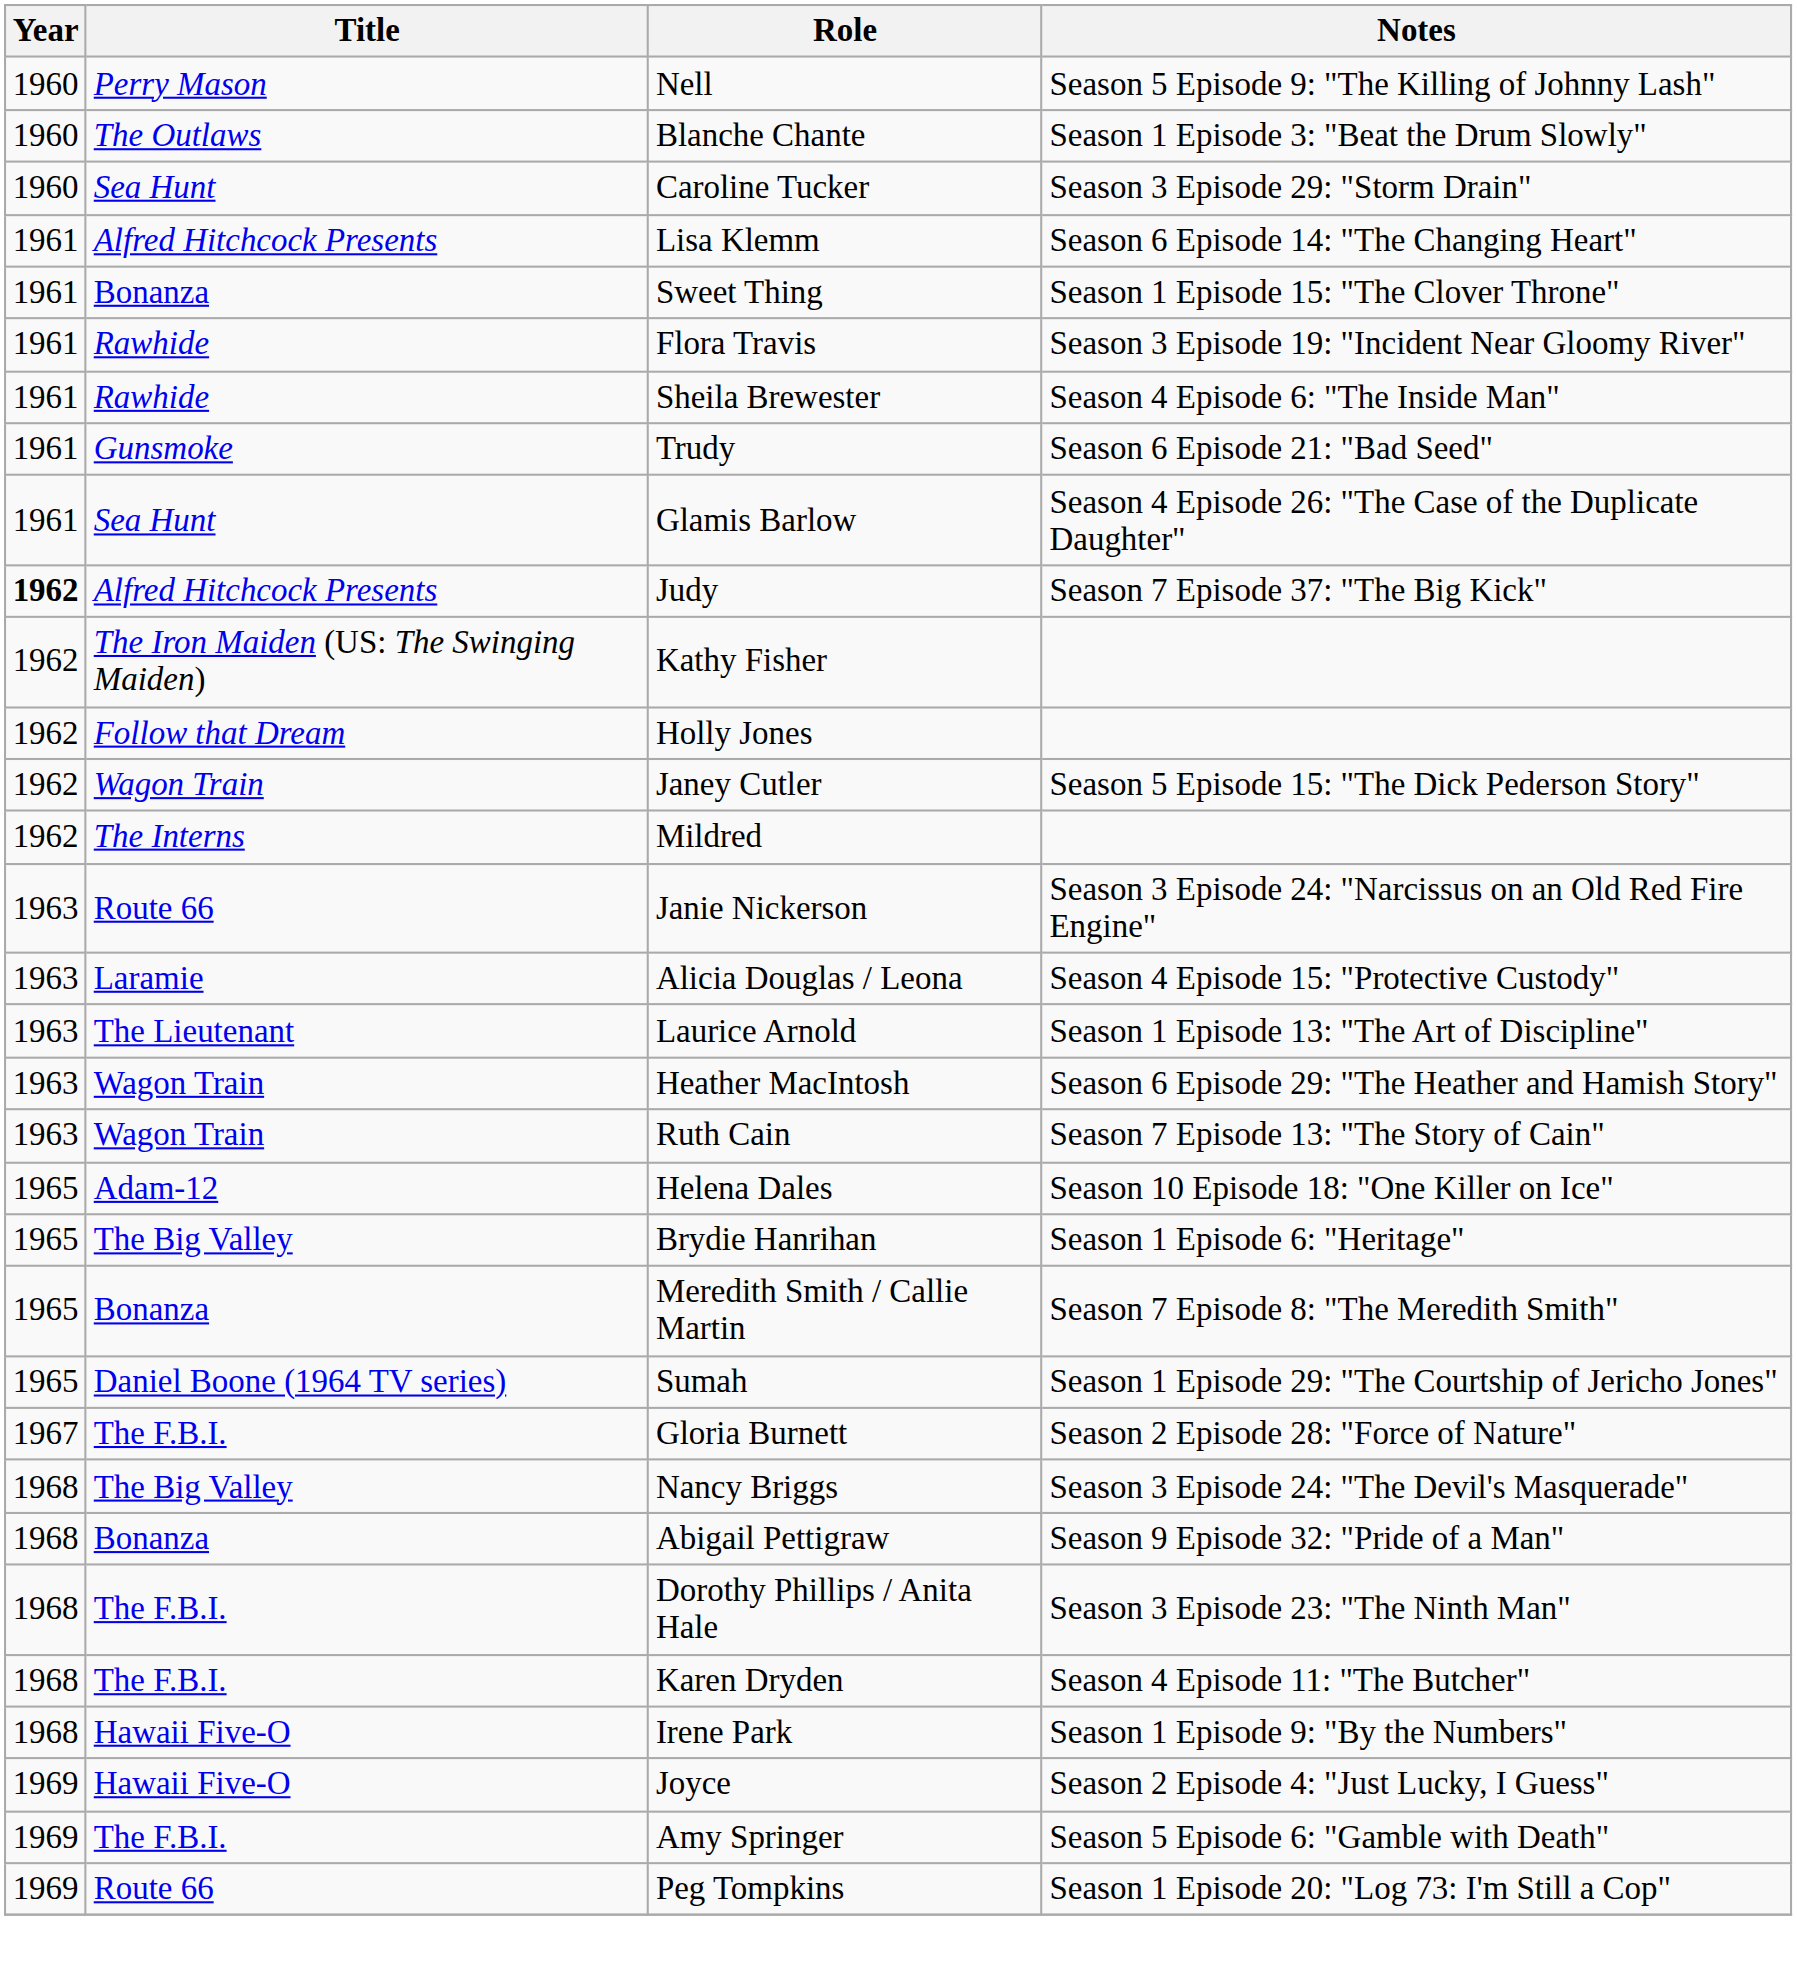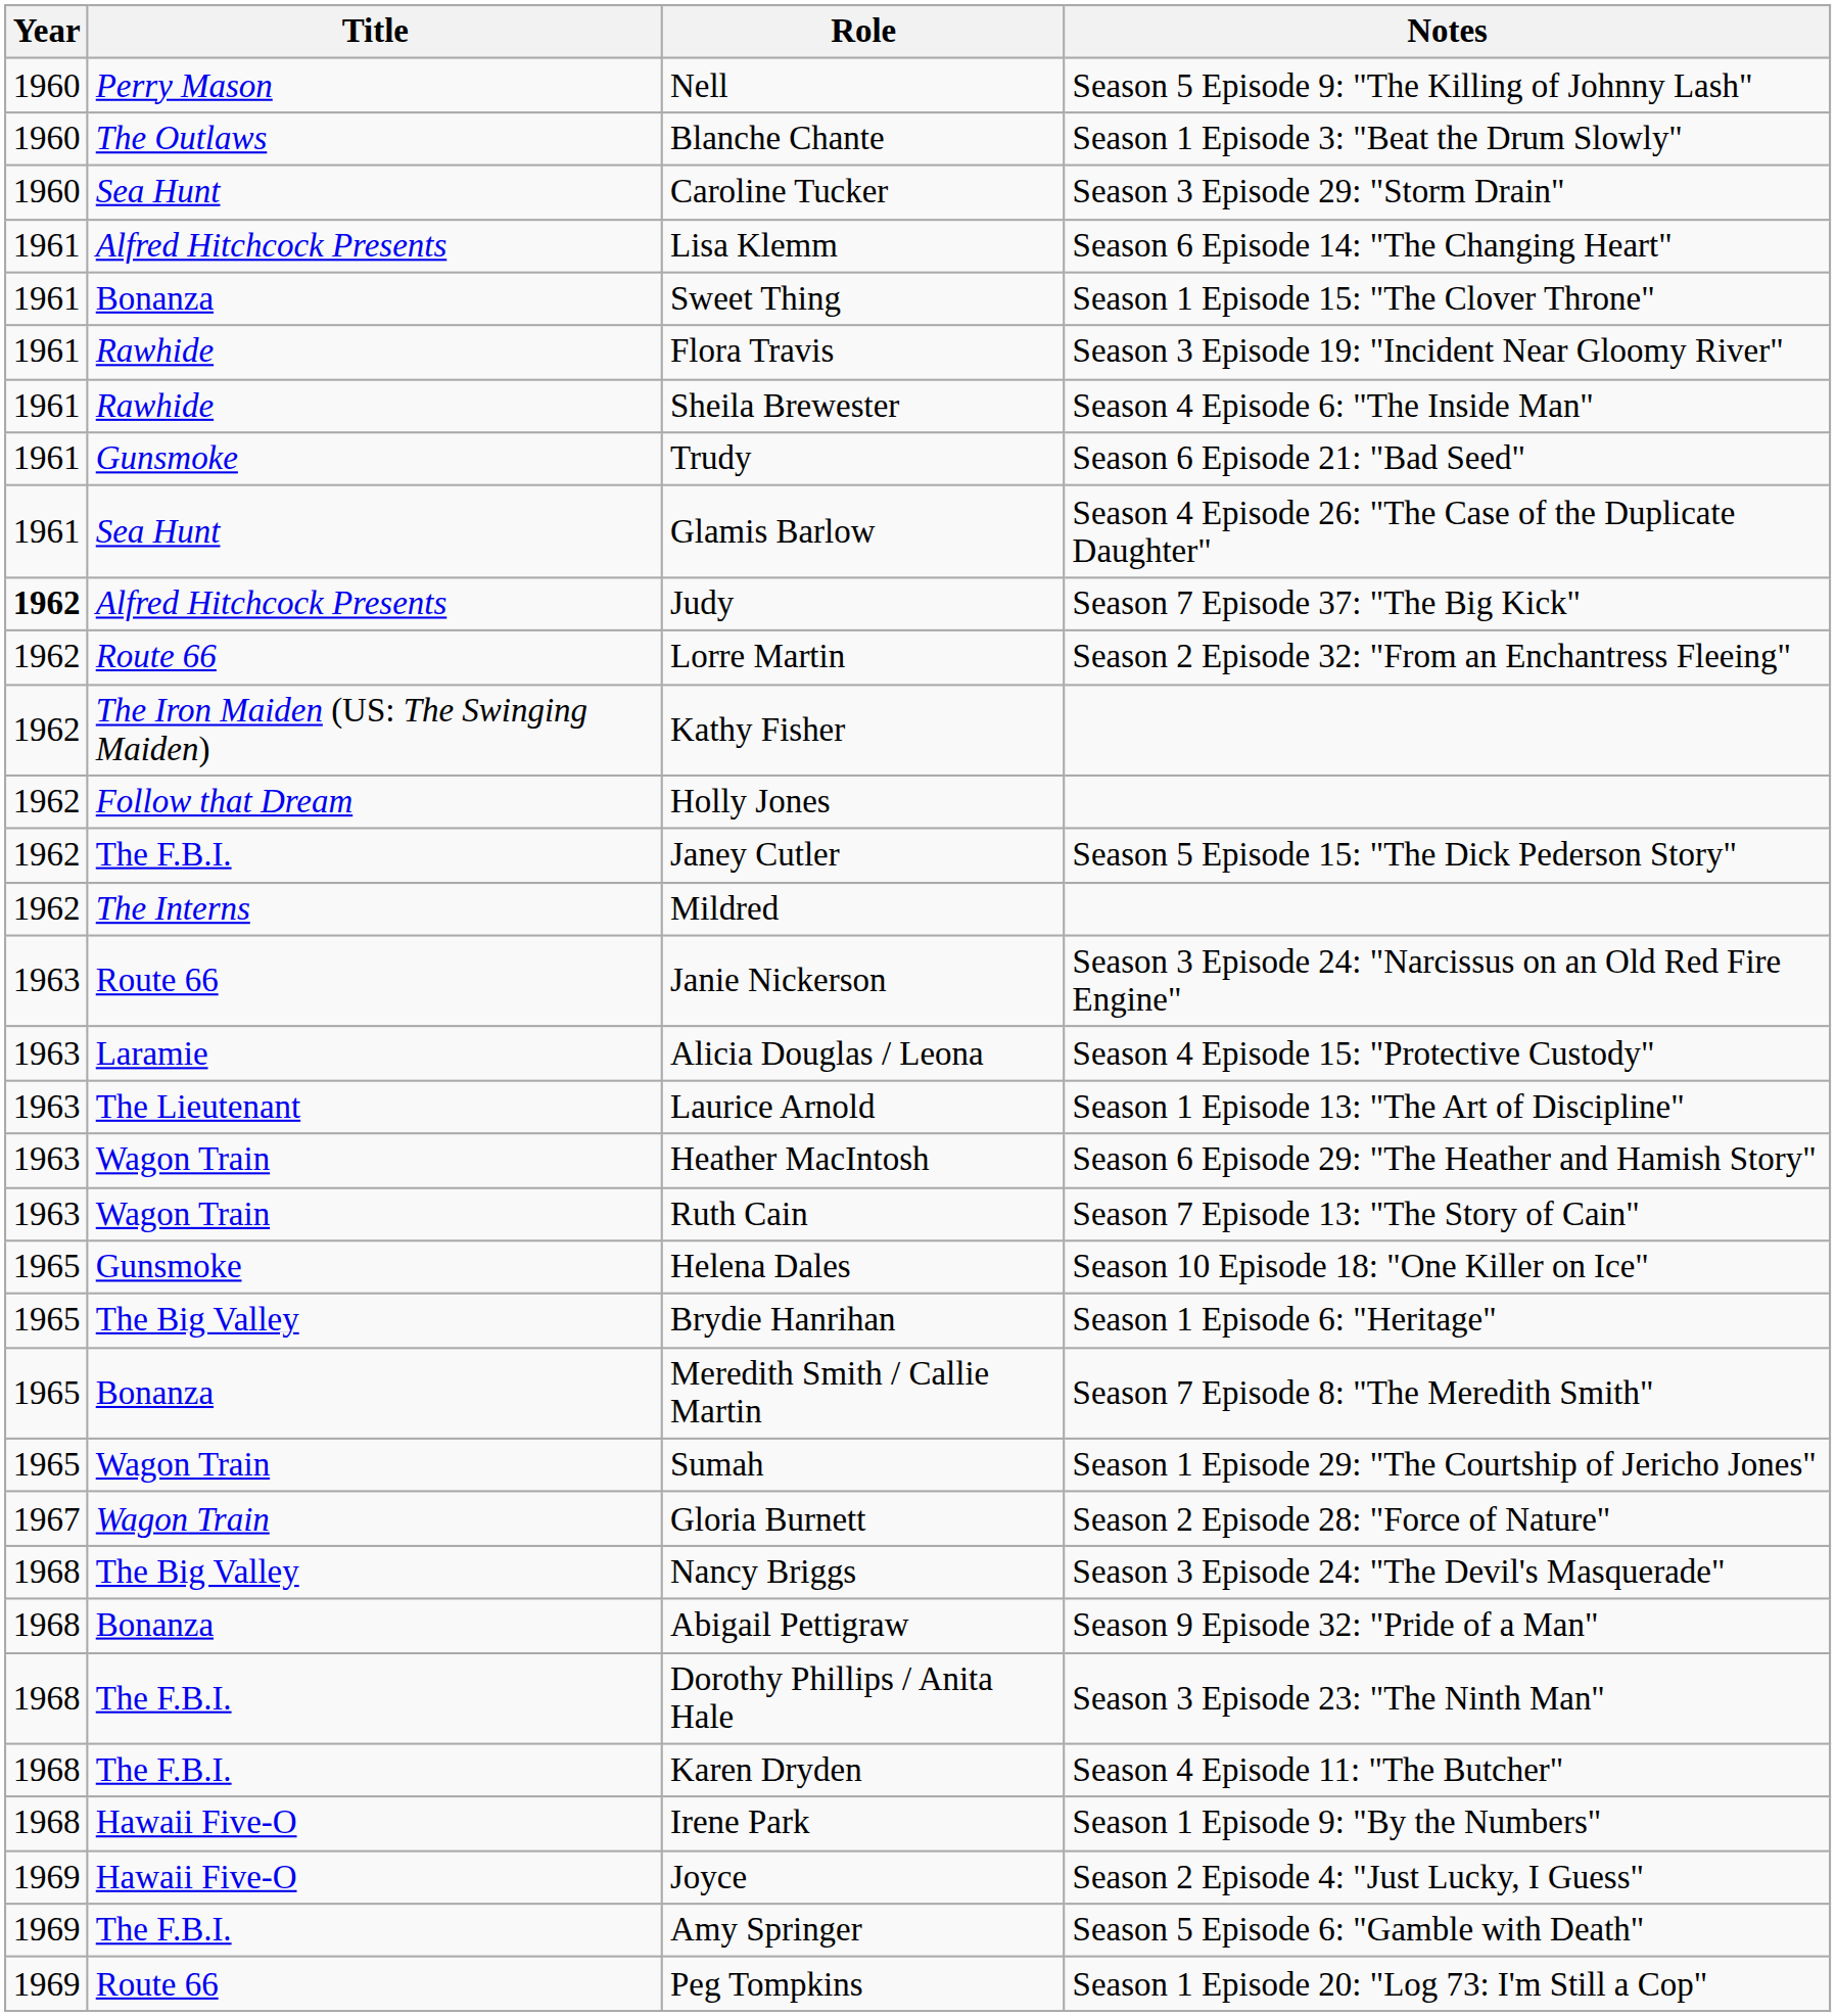+ row: 1962 | Route 66 | Lorre Martin | Season 2 Episode 32: "From an Enchantress Fleeing"
Janey Cutler | Title: Wagon Train -> The F.B.I.
Helena Dales | Title: Adam-12 -> Gunsmoke
Sumah | Title: Daniel Boone (1964 TV series) -> Wagon Train
Gloria Burnett | Title: The F.B.I. -> Wagon Train
